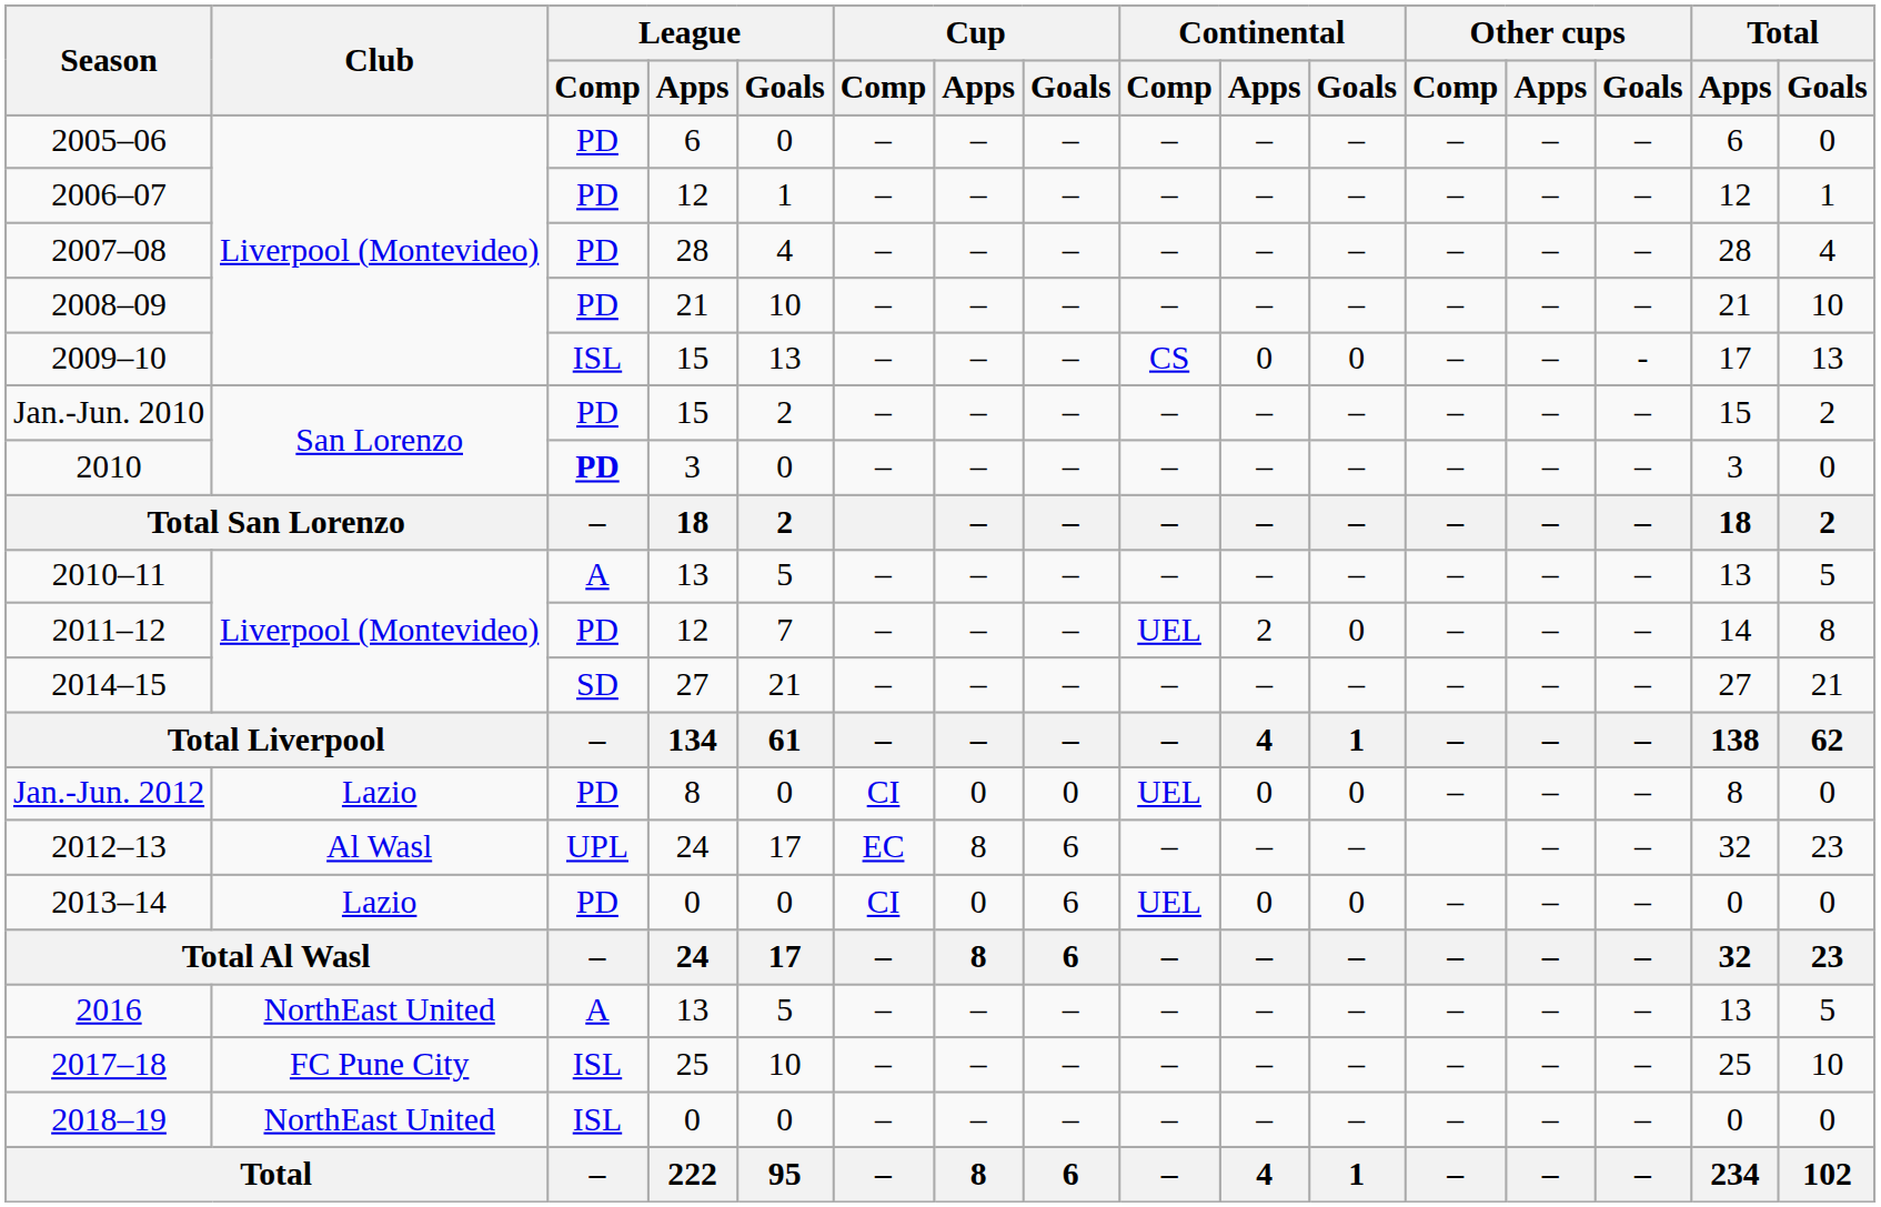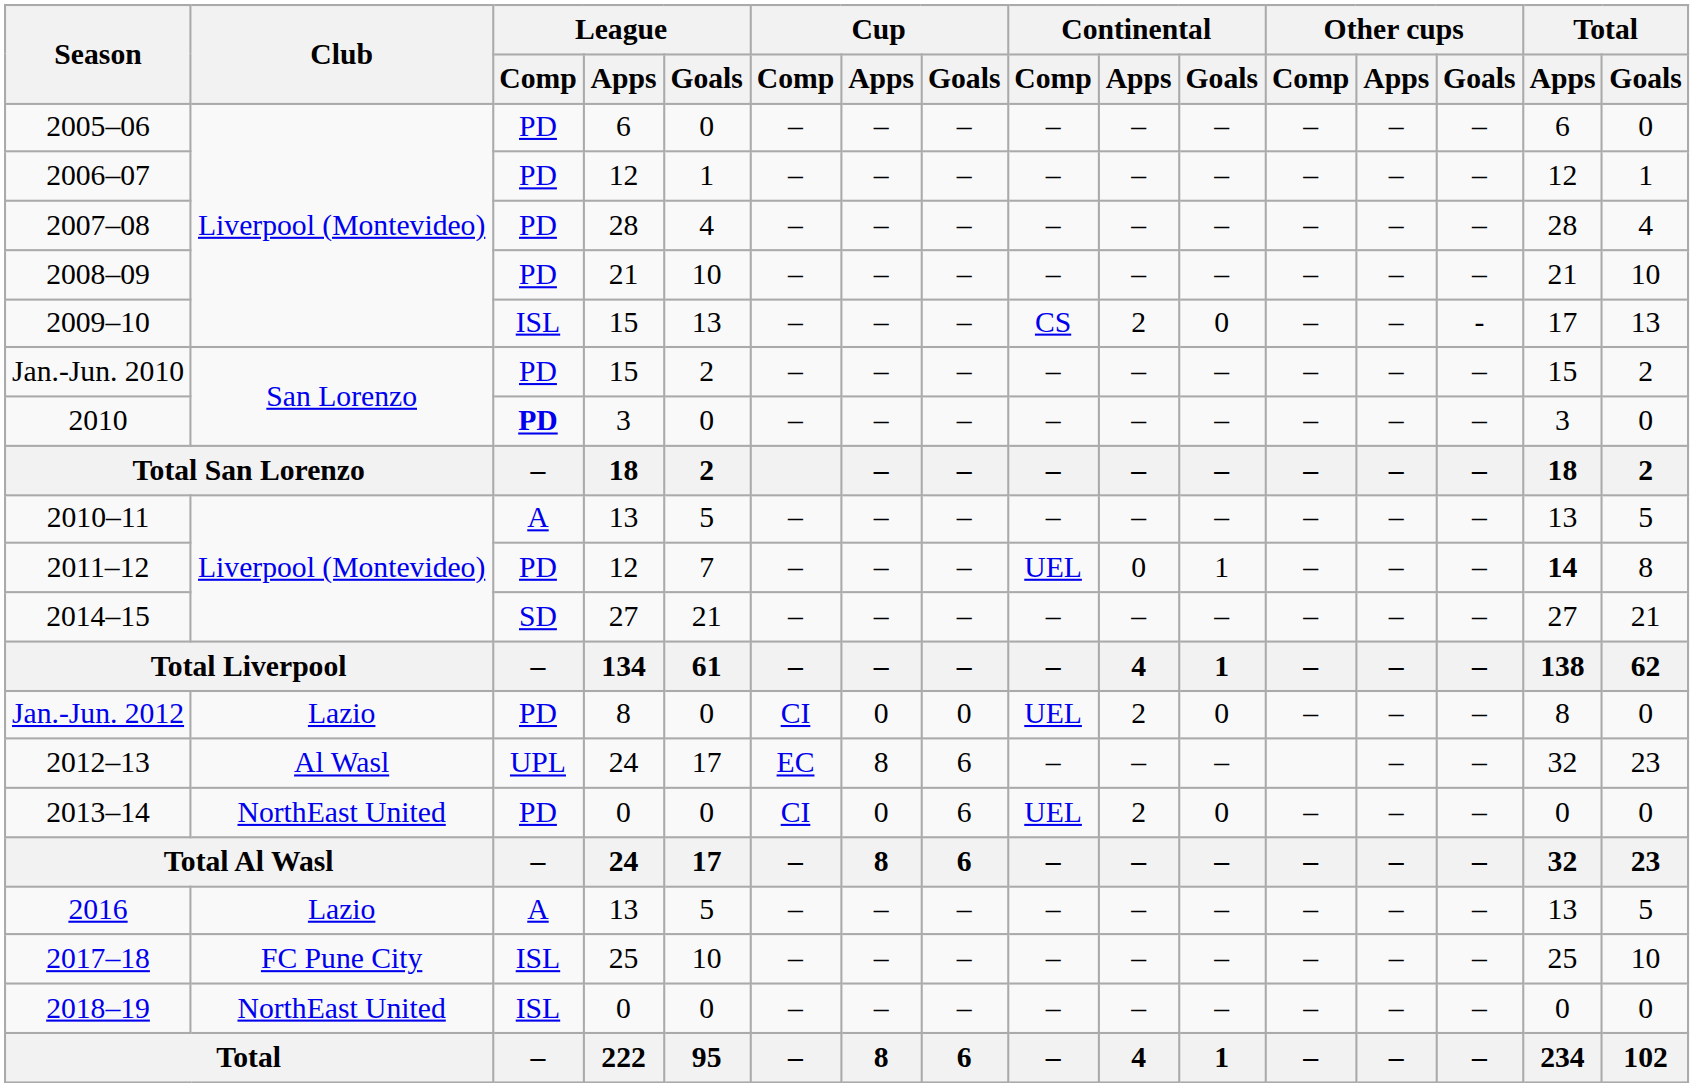2009–10 | Continental / Apps: 0 -> 2
2011–12 | Continental / Apps: 2 -> 0
2011–12 | Continental / Goals: 0 -> 1
2011–12 | Total / Apps: normal -> bold
Jan.-Jun. 2012 | Continental / Apps: 0 -> 2
2013–14 | Club: Lazio -> NorthEast United
2013–14 | Continental / Apps: 0 -> 2
2016 | Club: NorthEast United -> Lazio
